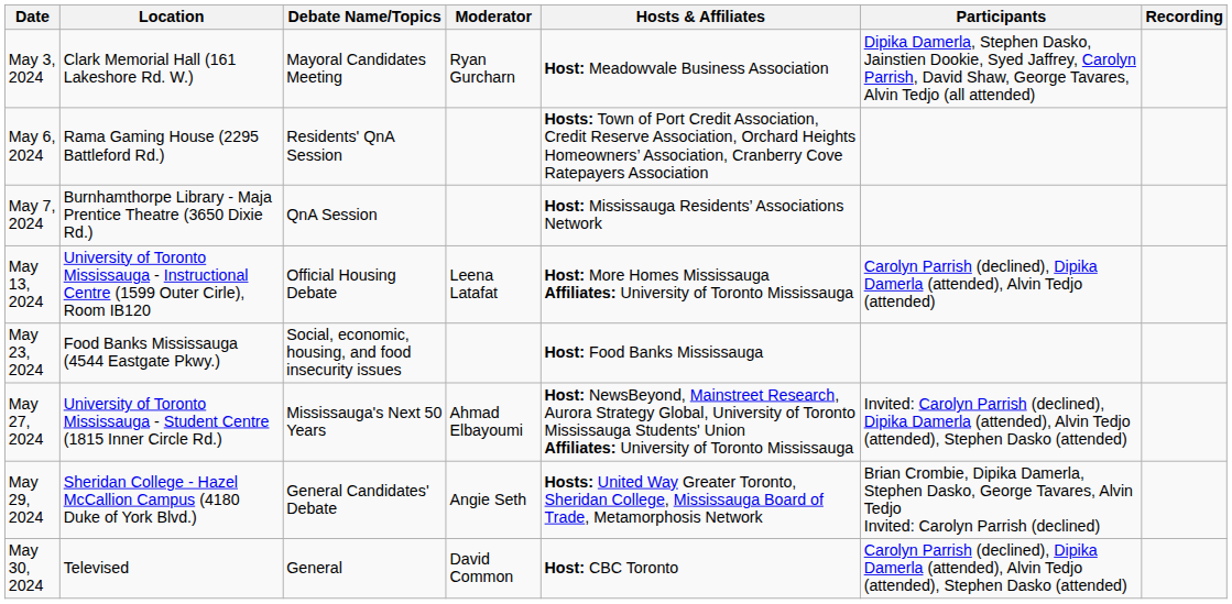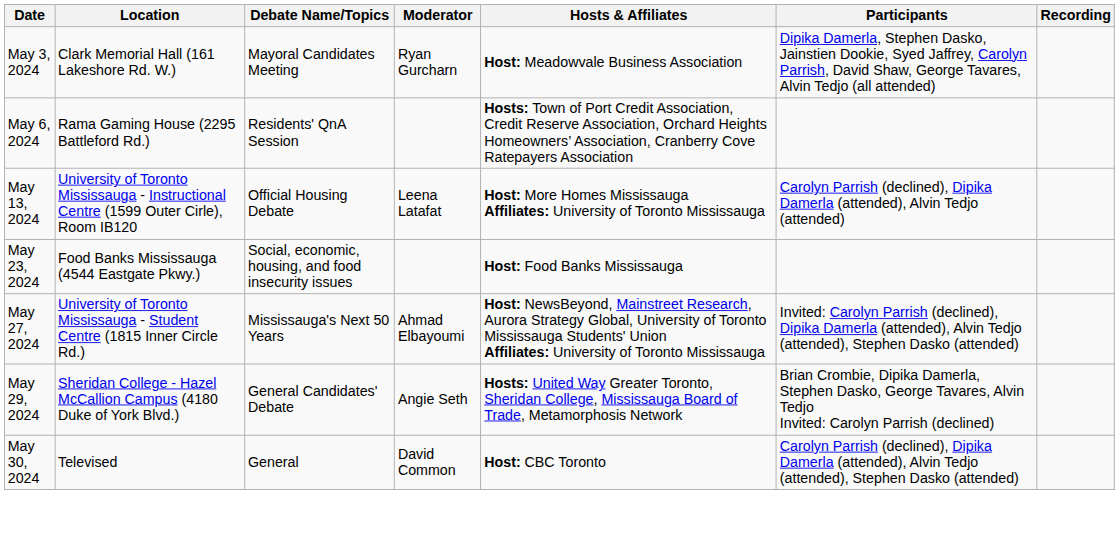- row: May 7, 2024 | Burnhamthorpe Library - Maja Prentice Theatre (3650 Dixie Rd.) | QnA Session | Host: Mississauga Residents’ Associations Network
